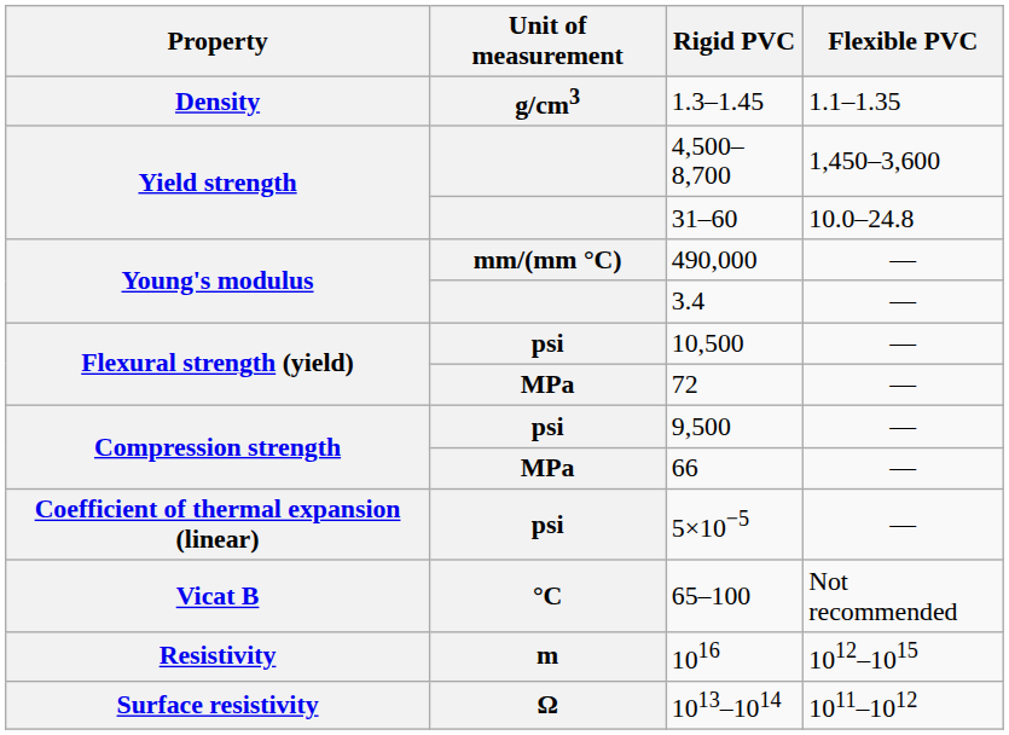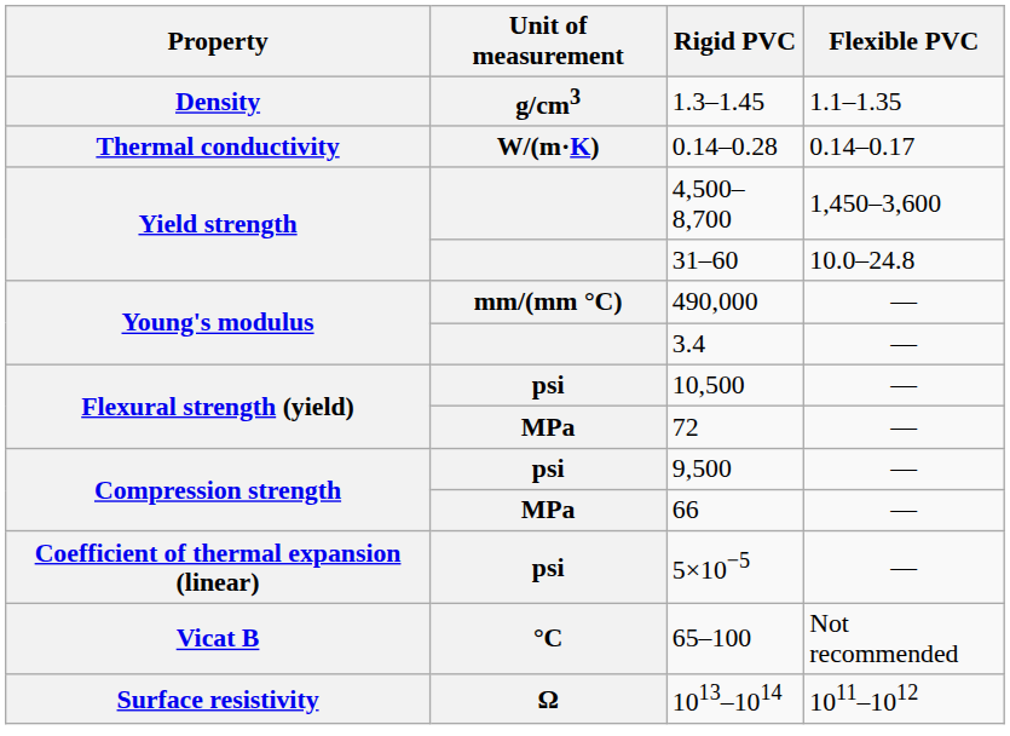+ row: Thermal conductivity | W/(m·K) | 0.14–0.28 | 0.14–0.17
- row: Resistivity | m | 1016 | 1012–1015
